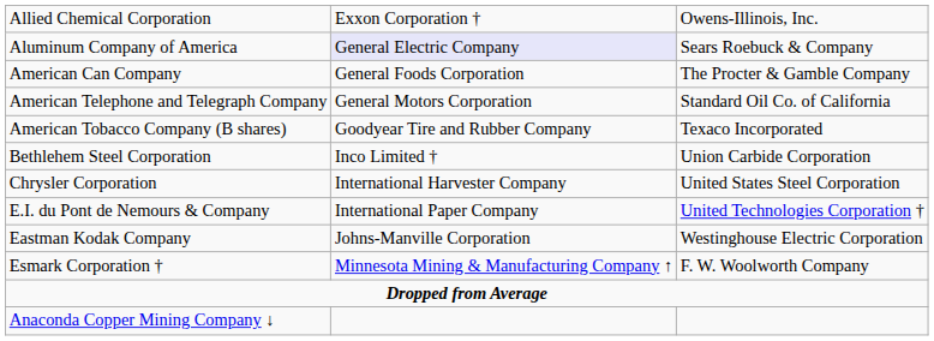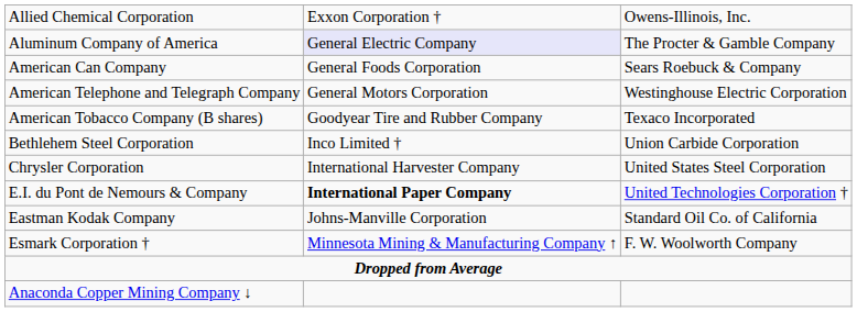Aluminum Company of America | column 3: Sears Roebuck & Company -> The Procter & Gamble Company
American Can Company | column 3: The Procter & Gamble Company -> Sears Roebuck & Company
American Telephone and Telegraph Company | column 3: Standard Oil Co. of California -> Westinghouse Electric Corporation
E.I. du Pont de Nemours & Company | column 2: normal -> bold
Eastman Kodak Company | column 3: Westinghouse Electric Corporation -> Standard Oil Co. of California
